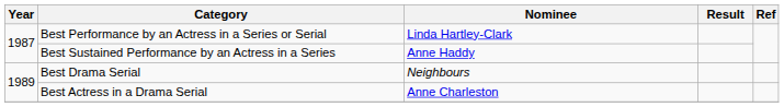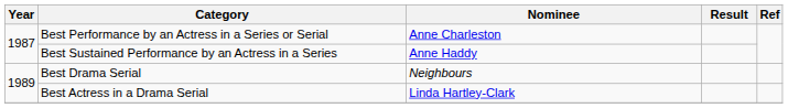Best Performance by an Actress in a Series or Serial | Nominee: Linda Hartley-Clark -> Anne Charleston
Best Actress in a Drama Serial | Nominee: Anne Charleston -> Linda Hartley-Clark
